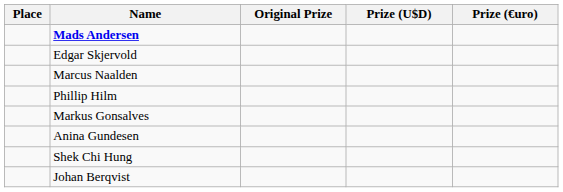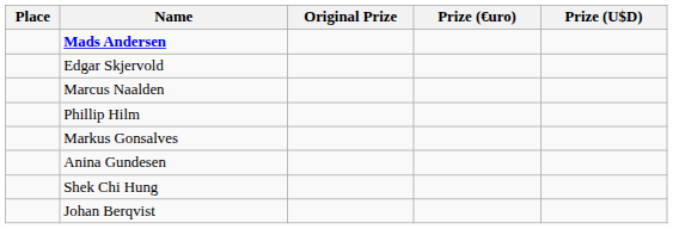columns swapped: Prize (€uro) <-> Prize (U$D)
